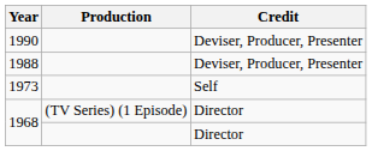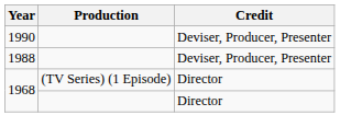- row: 1973 | Self
